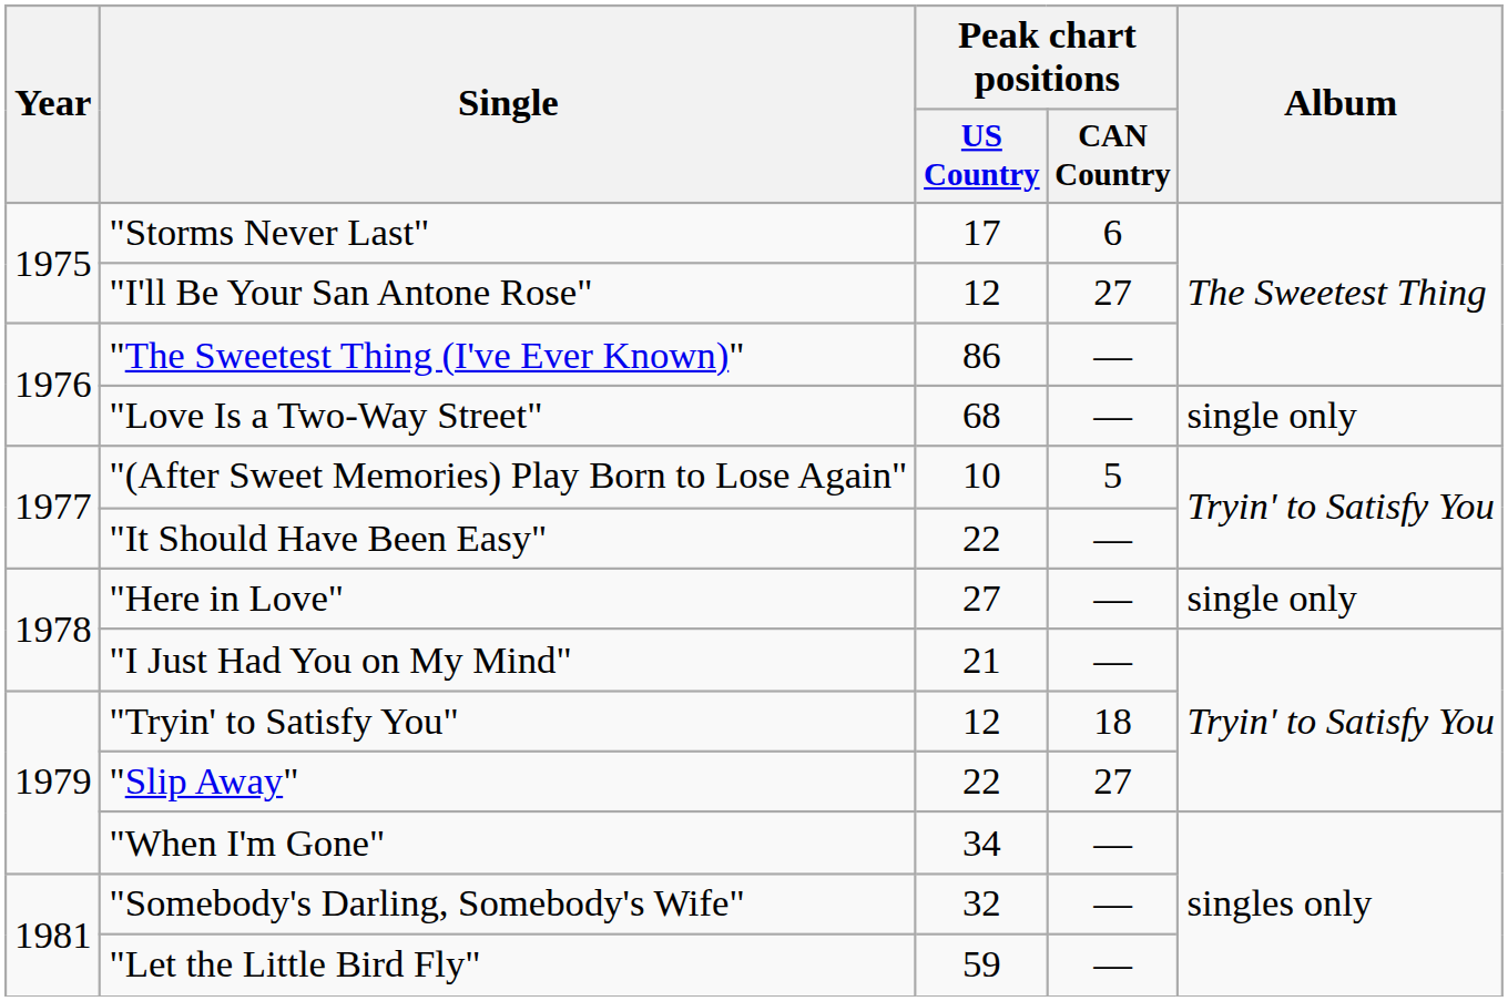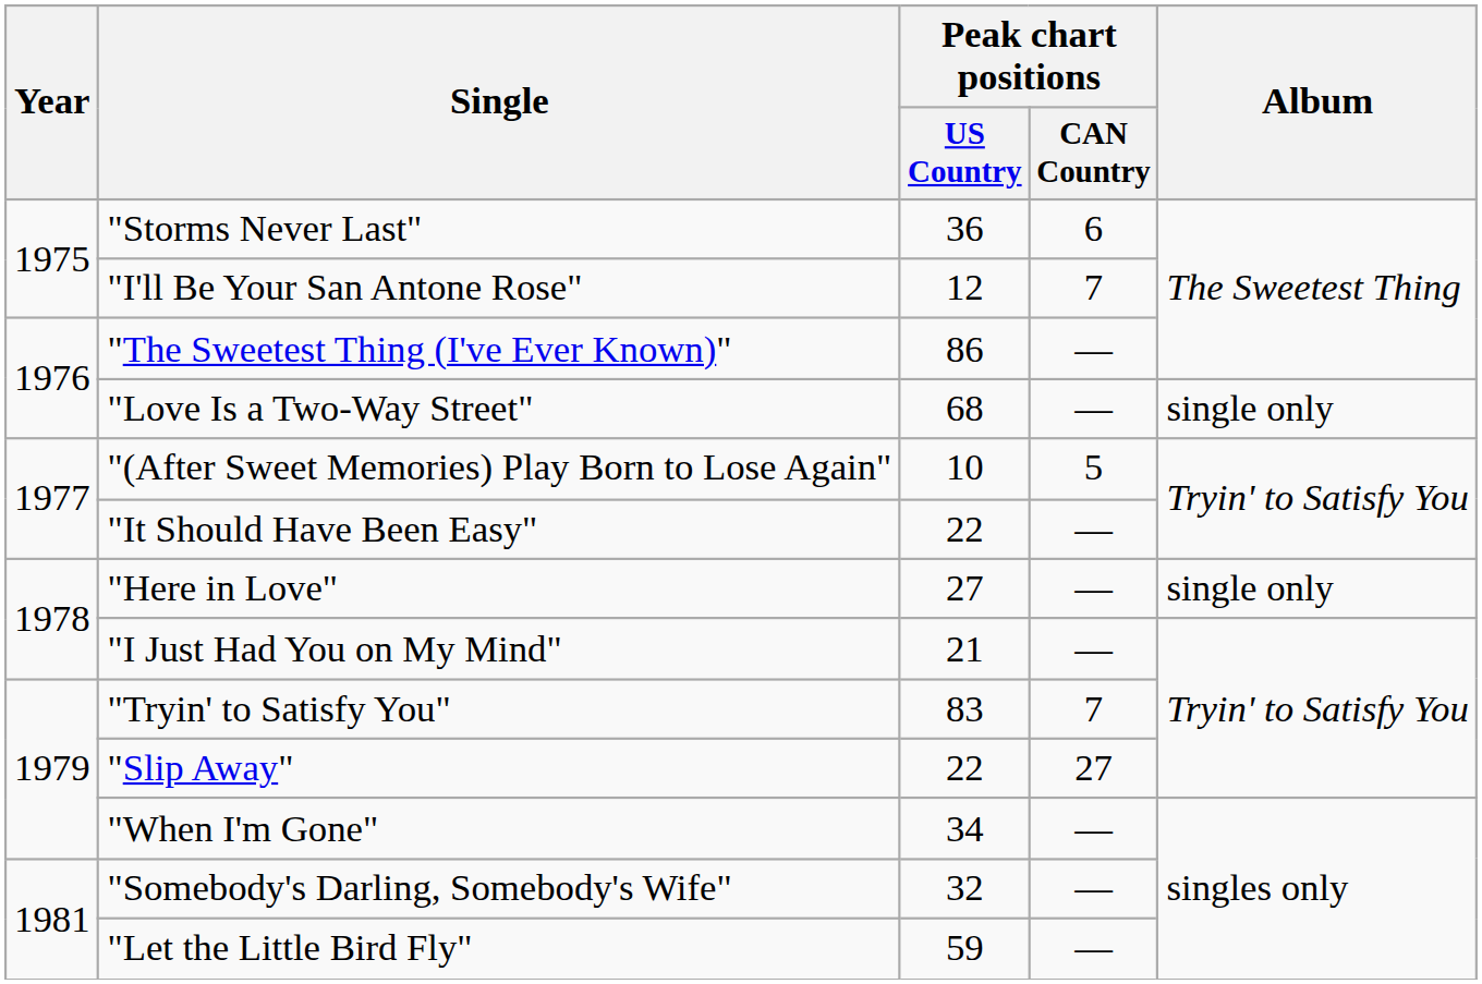"Storms Never Last" | Peak chart positions / US Country: 17 -> 36
"I'll Be Your San Antone Rose" | Peak chart positions / CAN Country: 27 -> 7
"Tryin' to Satisfy You" | Peak chart positions / US Country: 12 -> 83
"Tryin' to Satisfy You" | Peak chart positions / CAN Country: 18 -> 7
